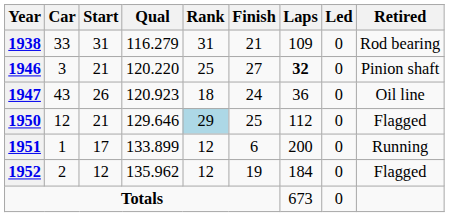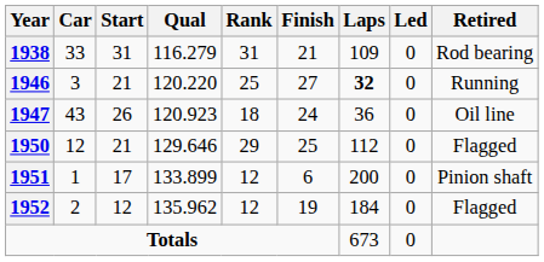1946 | Retired: Pinion shaft -> Running
1950 | Rank: lightblue background -> no background
1951 | Retired: Running -> Pinion shaft
